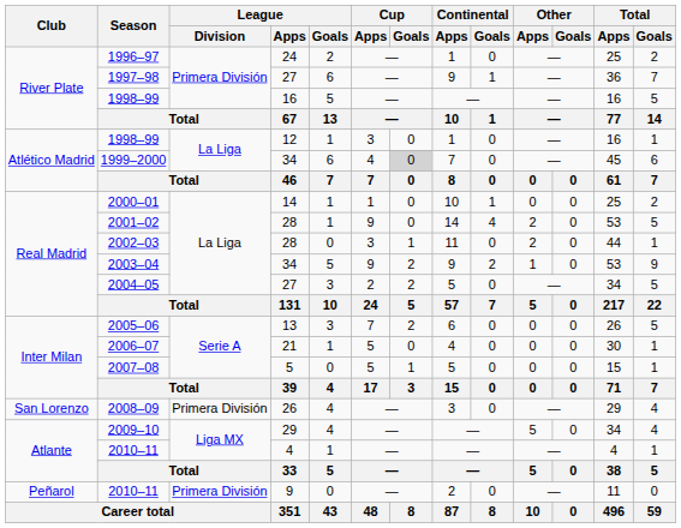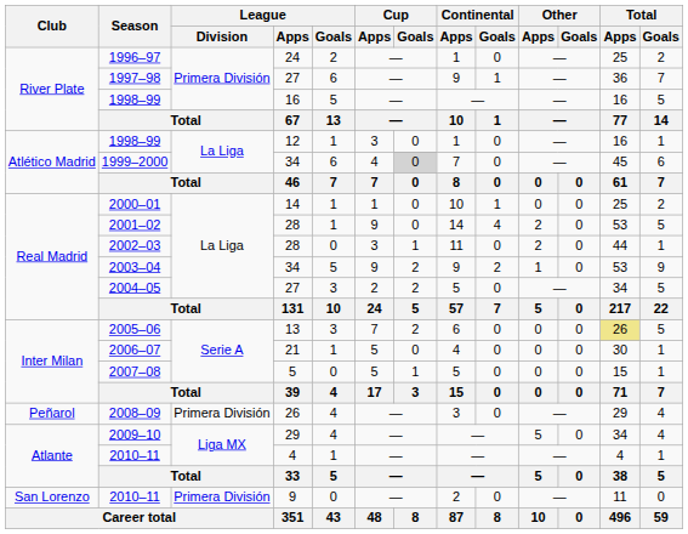2005–06 | Total / Apps: no background -> khaki background
2008–09 | Club: San Lorenzo -> Peñarol
2010–11 / 9 | Club: Peñarol -> San Lorenzo
